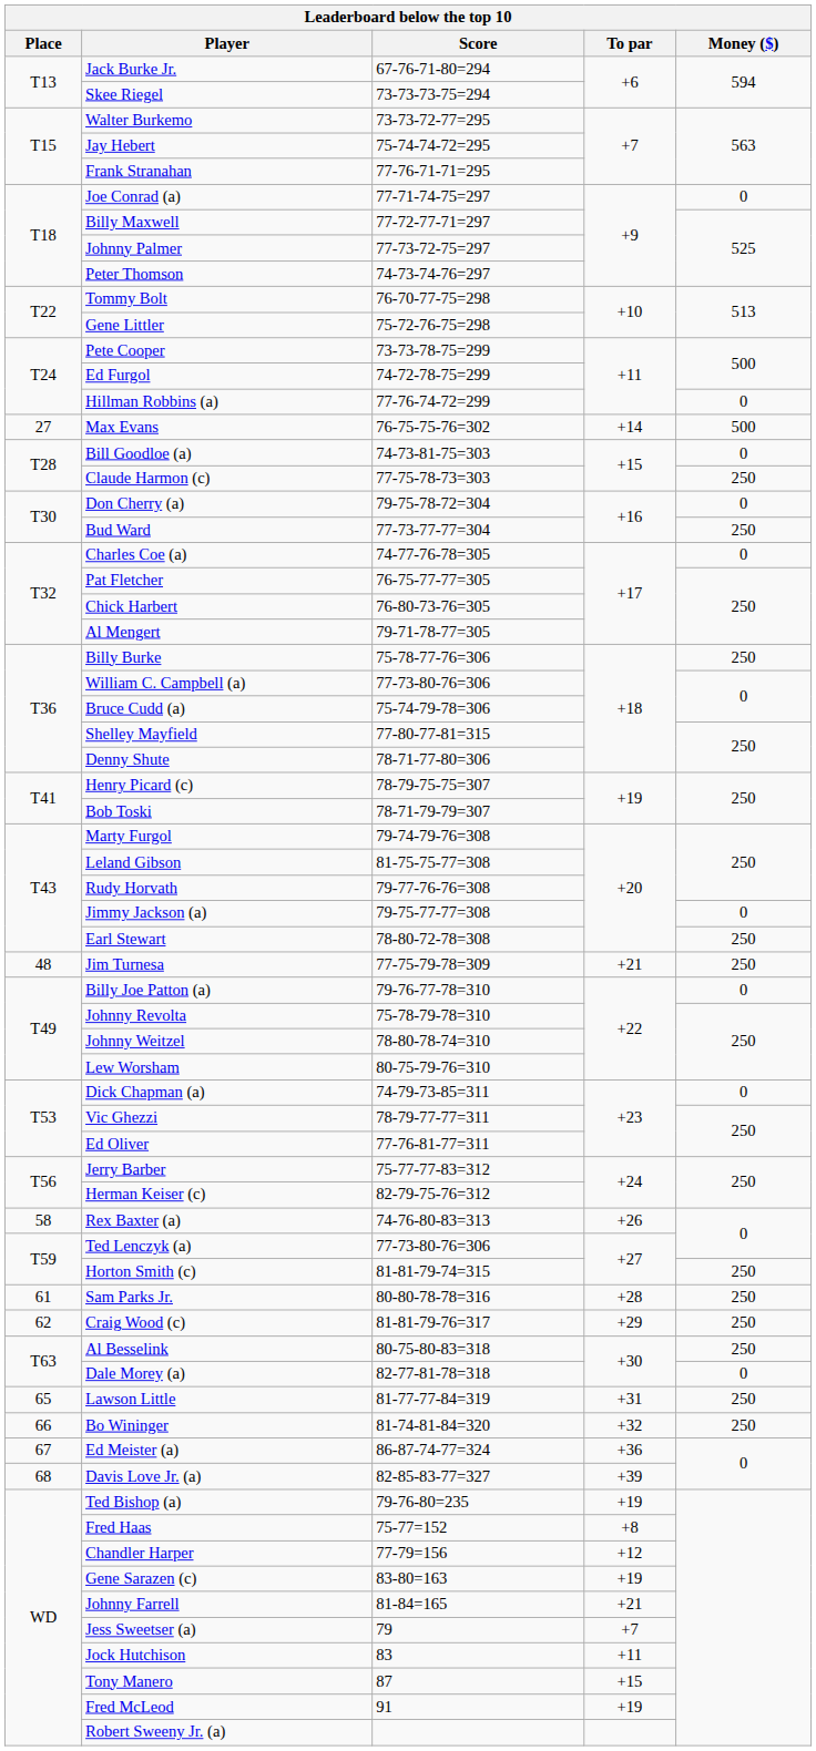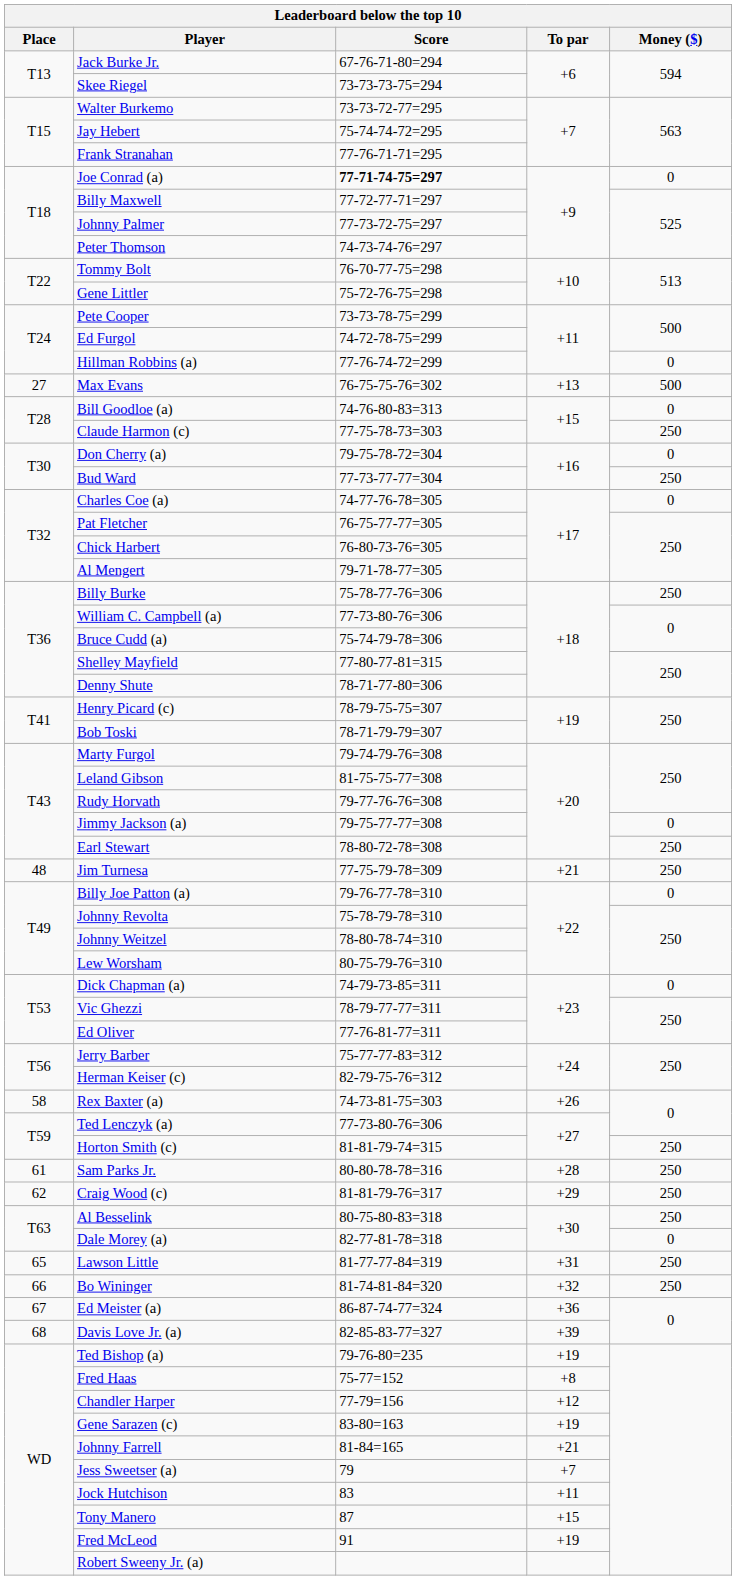Joe Conrad (a) | Score: normal -> bold
Max Evans | To par: +14 -> +13
Bill Goodloe (a) | Score: 74-73-81-75=303 -> 74-76-80-83=313
Rex Baxter (a) | Score: 74-76-80-83=313 -> 74-73-81-75=303
